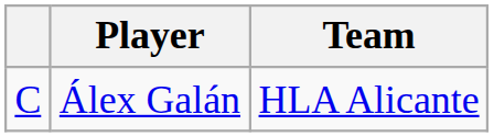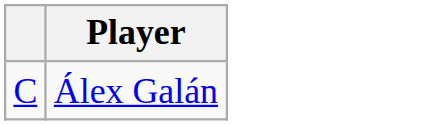- column: Team | HLA Alicante
